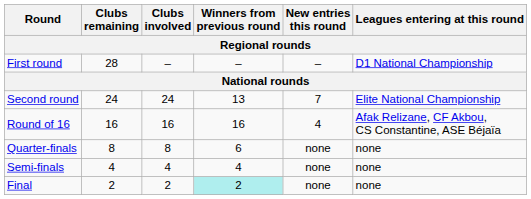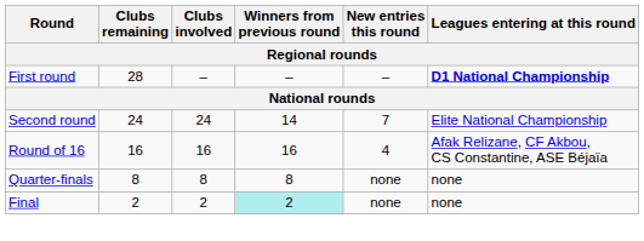First round | Leagues entering at this round: normal -> bold
Second round | Winners from previous round: 13 -> 14
Quarter-finals | Winners from previous round: 6 -> 8
- row: Semi-finals | 4 | 4 | 4 | none | none
